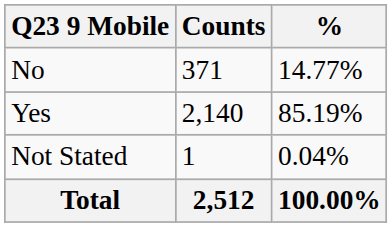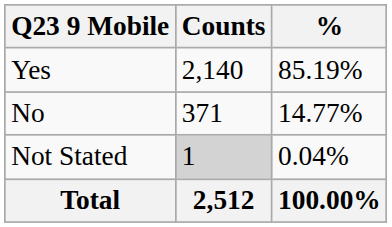rows swapped: Yes <-> No
Not Stated | Counts: no background -> lightgrey background
